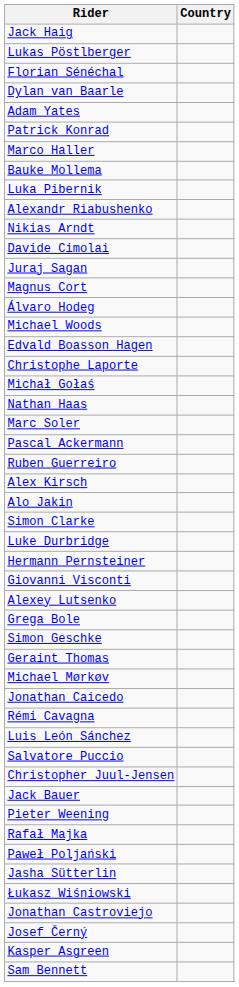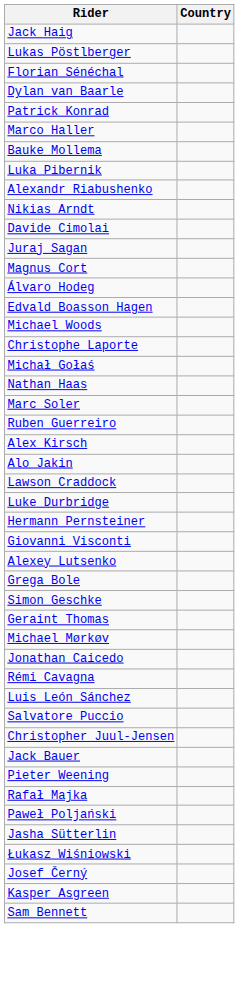- row: Adam Yates
rows swapped: Edvald Boasson Hagen <-> Michael Woods
- row: Pascal Ackermann
+ row: Lawson Craddock
- row: Simon Clarke
- row: Jonathan Castroviejo
